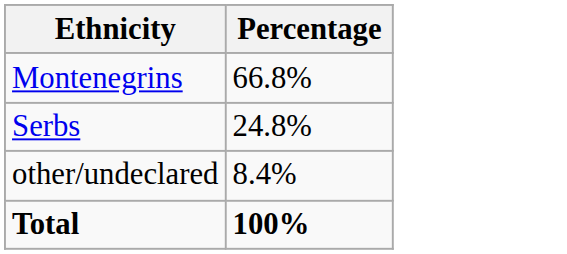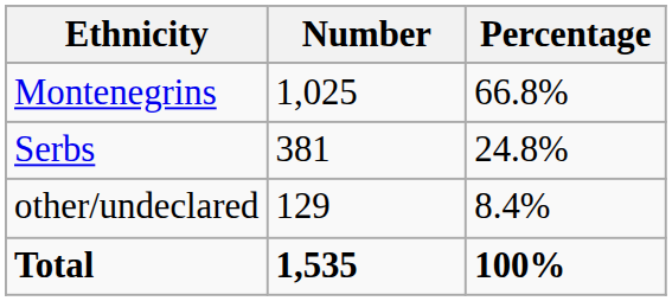+ column: Number | 1,025 | 381 | 129 | 1,535
